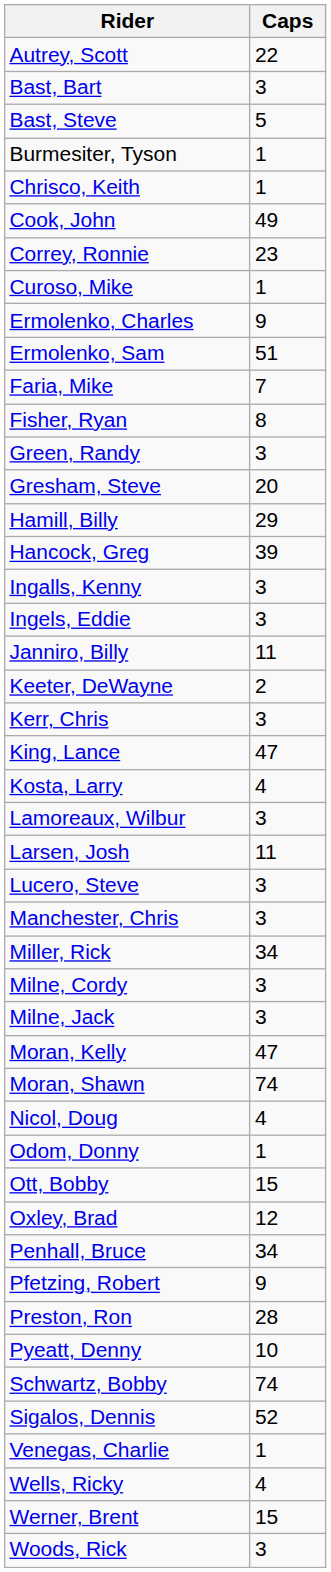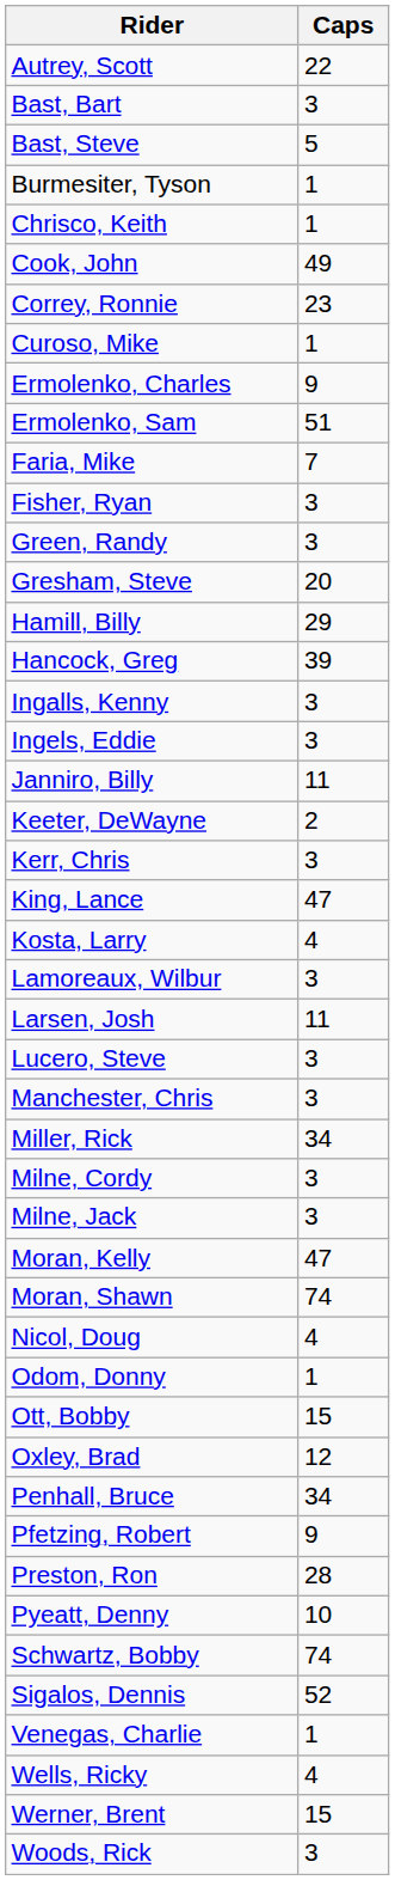Fisher, Ryan | Caps: 8 -> 3
